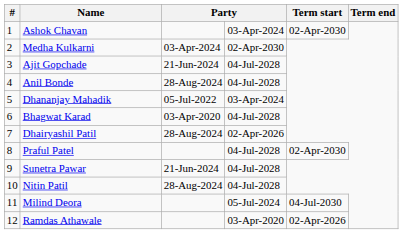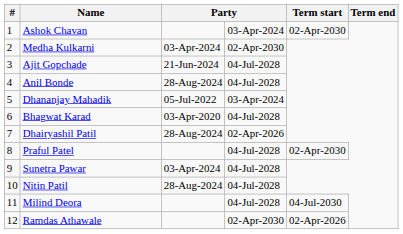Sunetra Pawar | column 3: 21-Jun-2024 -> 03-Apr-2024
Milind Deora | column 4: 05-Jul-2024 -> 04-Jul-2028
Ramdas Athawale | column 4: 03-Apr-2020 -> 02-Apr-2030
